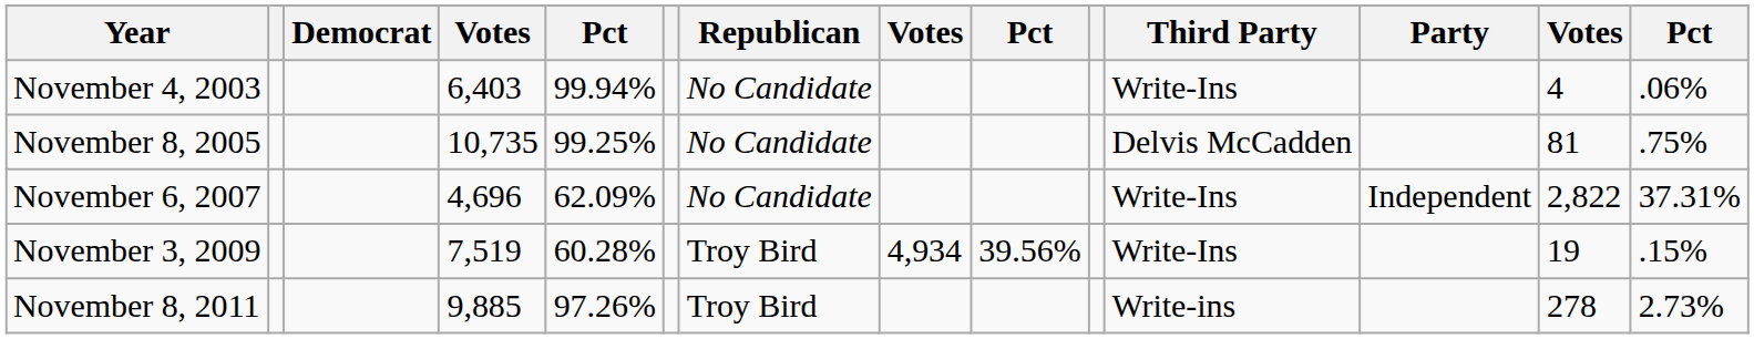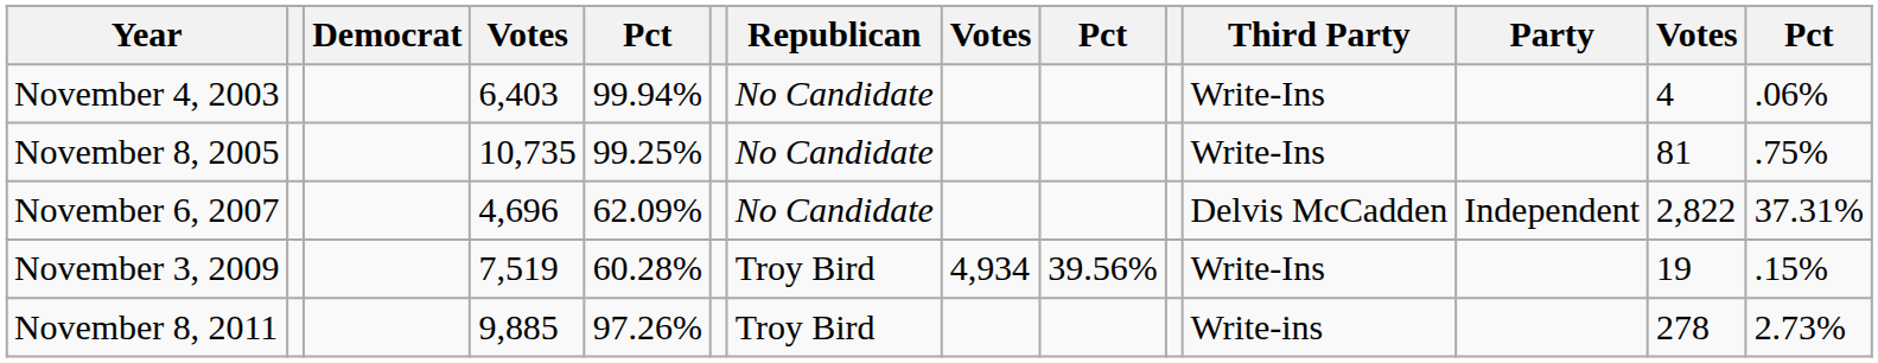November 8, 2005 | Third Party: Delvis McCadden -> Write-Ins
November 6, 2007 | Third Party: Write-Ins -> Delvis McCadden
